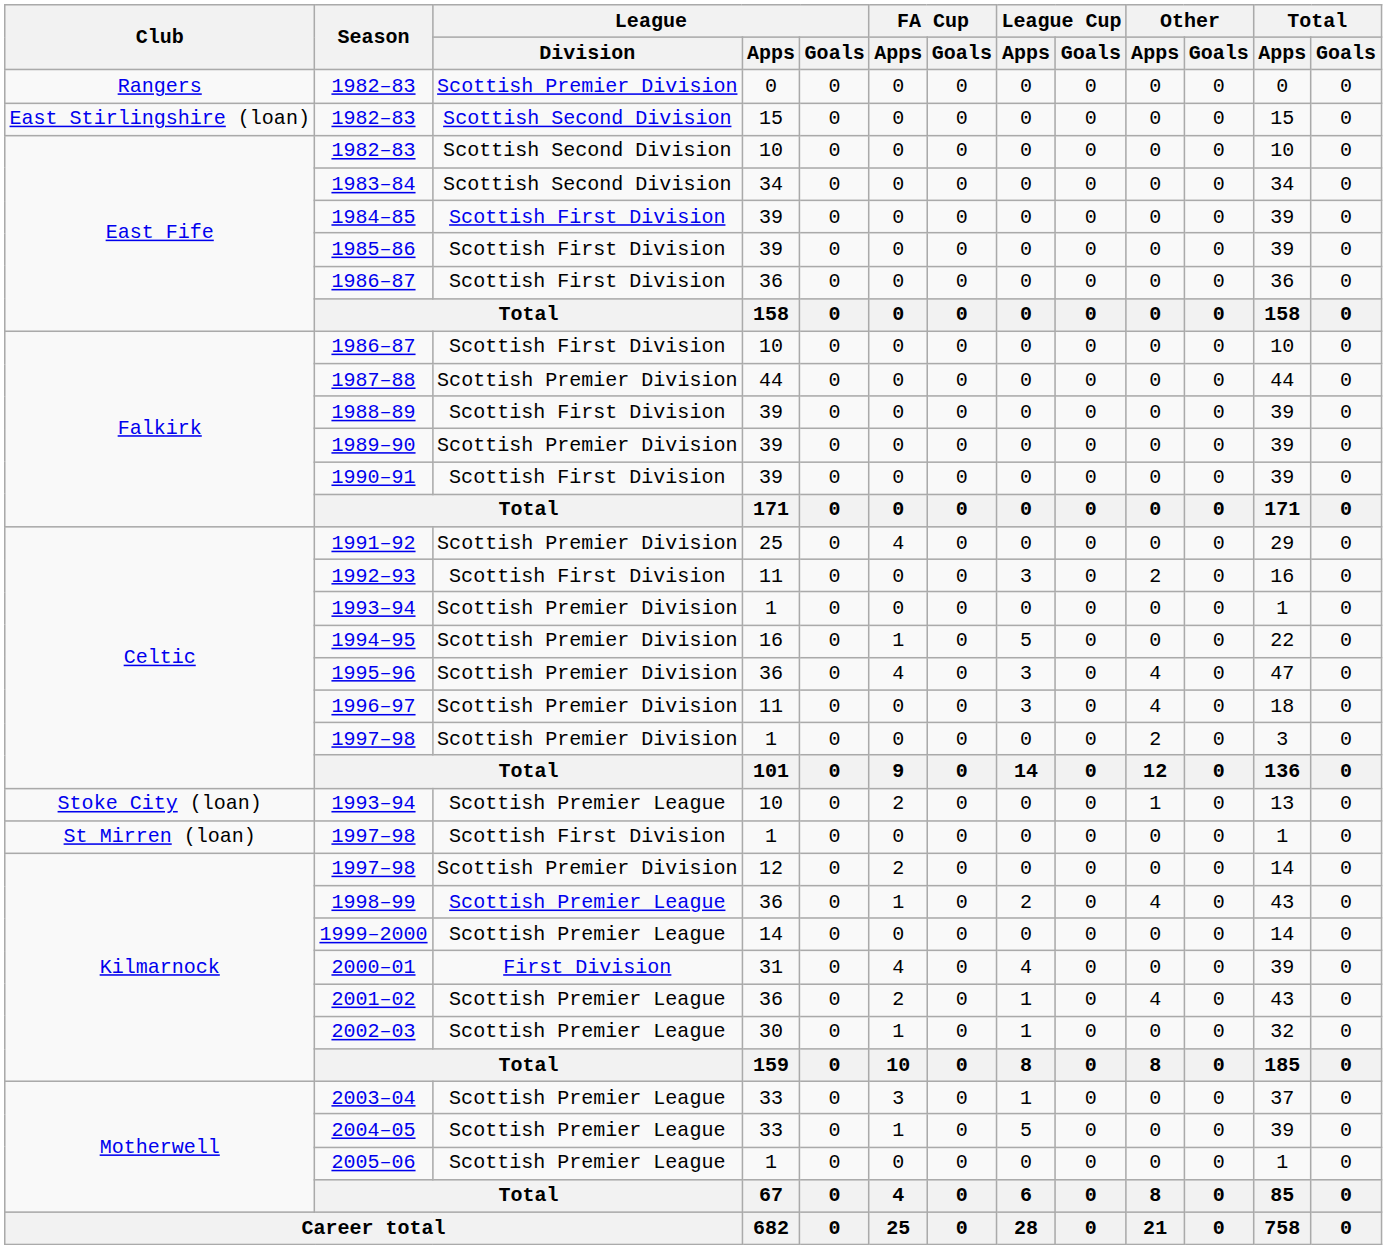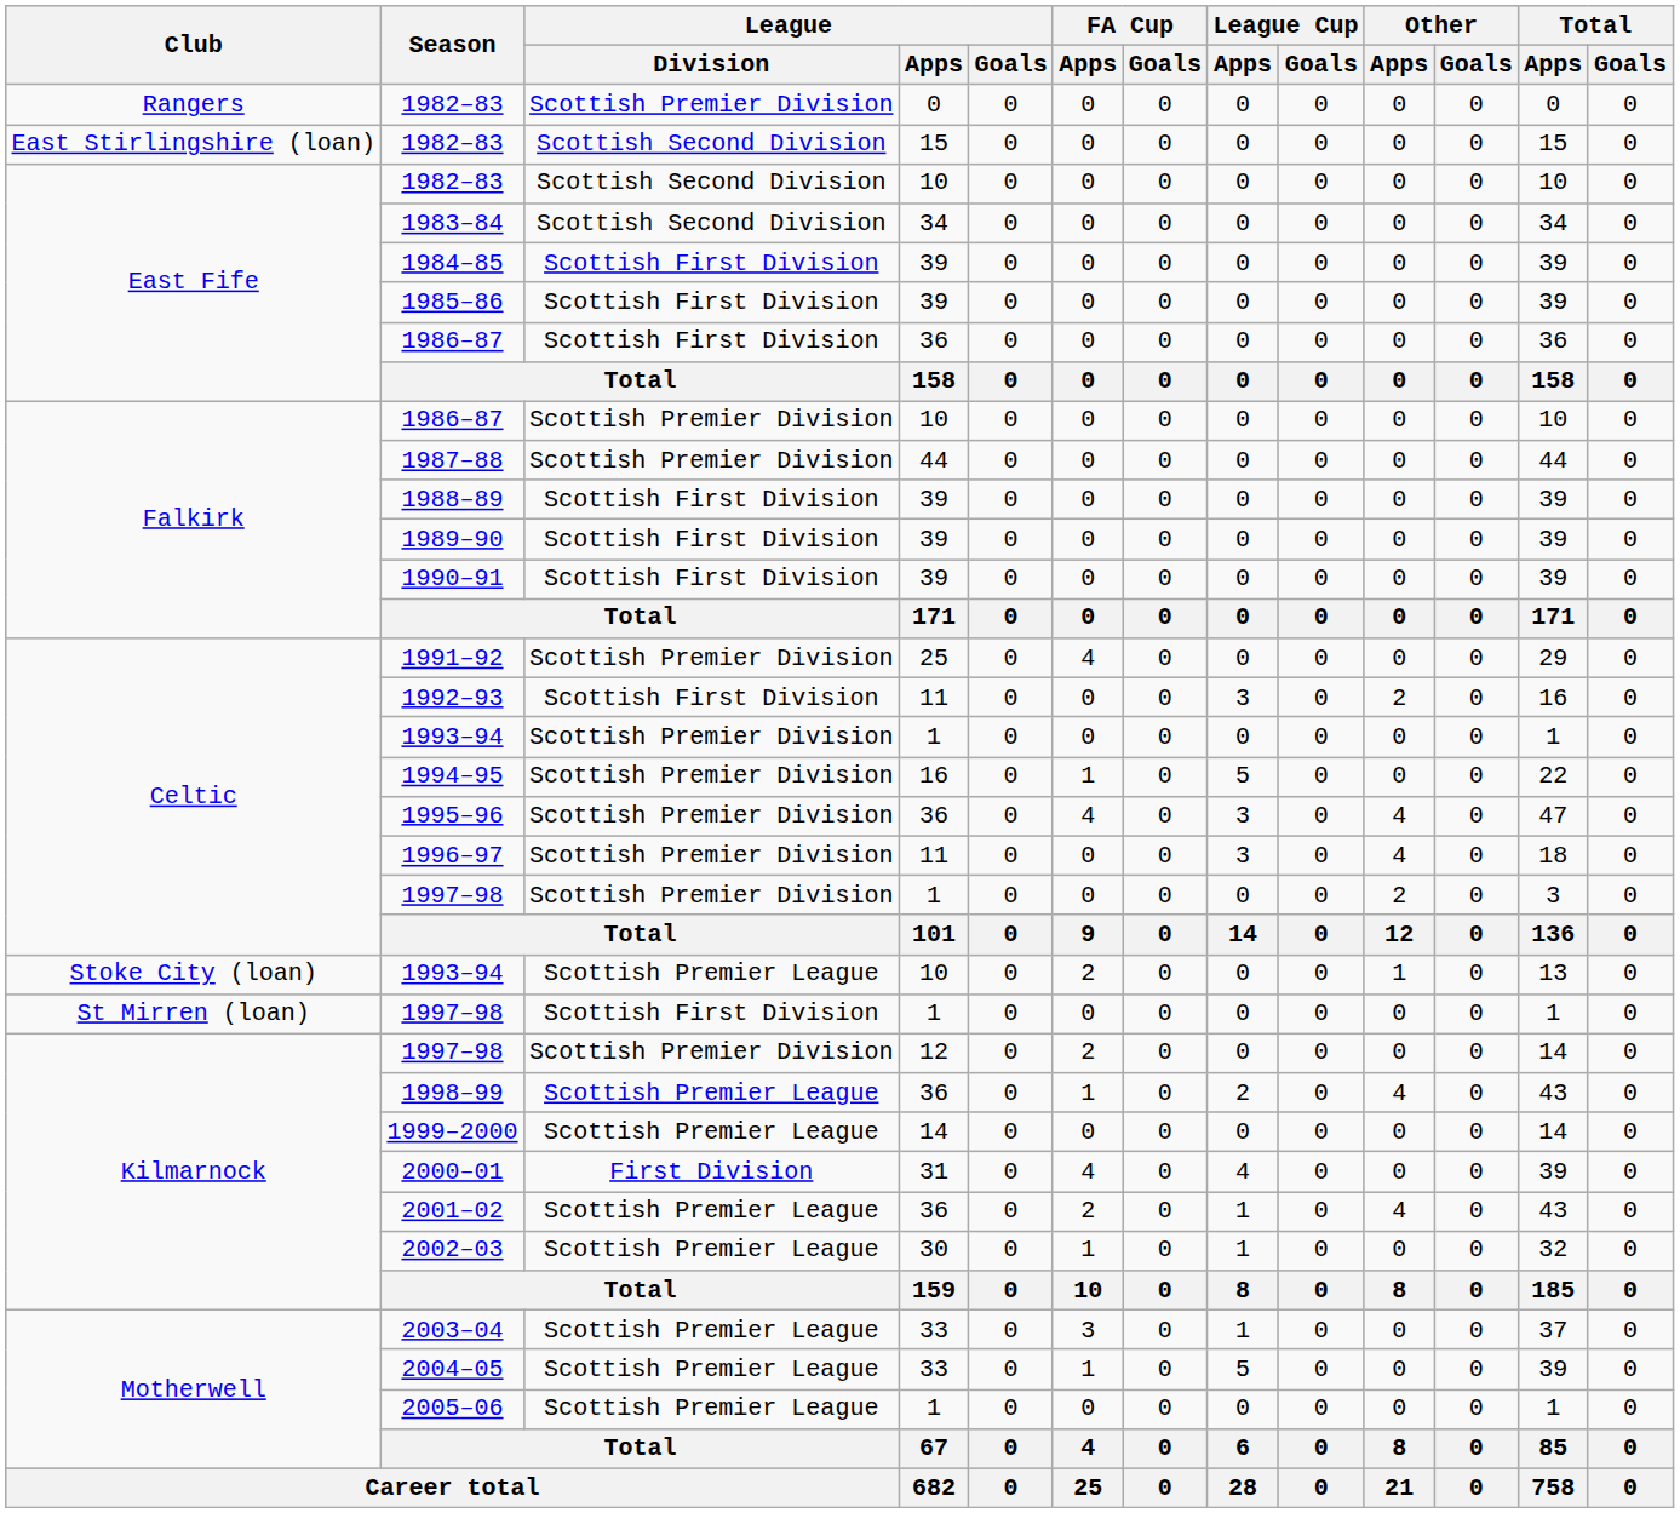Falkirk / 1986–87 | League / Division: Scottish First Division -> Scottish Premier Division
1989–90 | League / Division: Scottish Premier Division -> Scottish First Division
